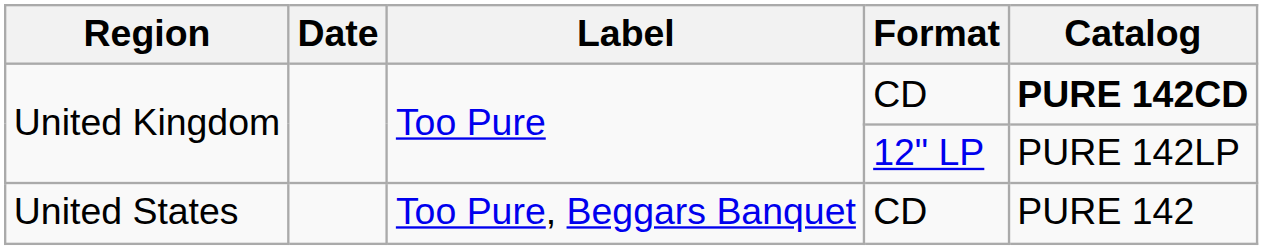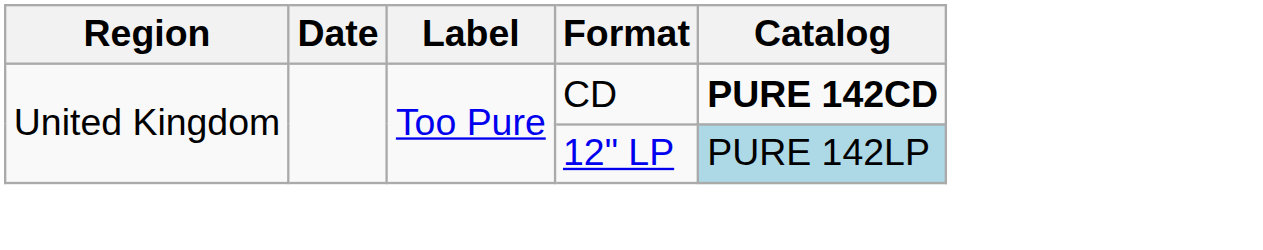United Kingdom / 12" LP | Catalog: no background -> lightblue background
- row: United States | Too Pure, Beggars Banquet | CD | PURE 142
